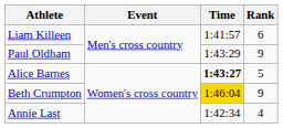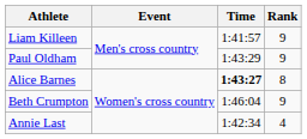Liam Killeen | Rank: 6 -> 9
Alice Barnes | Rank: 5 -> 8
Beth Crumpton | Time: gold background -> no background
